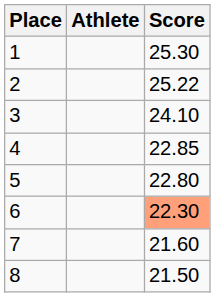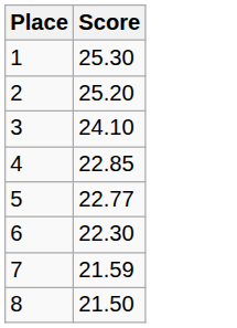- column: Athlete
2 | Score: 25.22 -> 25.20
5 | Score: 22.80 -> 22.77
6 | Score: lightsalmon background -> no background
7 | Score: 21.60 -> 21.59
